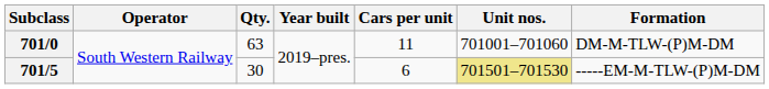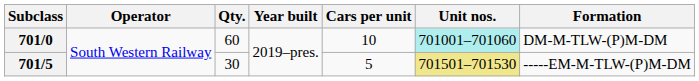701/0 | Qty.: 63 -> 60
701/0 | Cars per unit: 11 -> 10
701/0 | Unit nos.: no background -> paleturquoise background
701/5 | Cars per unit: 6 -> 5
